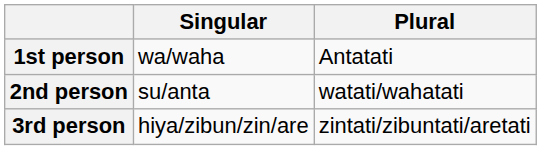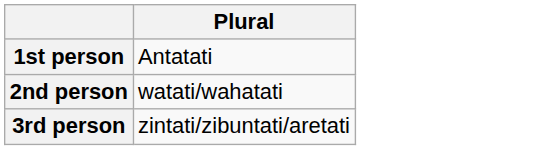- column: Singular | wa/waha | su/anta | hiya/zibun/zin/are
